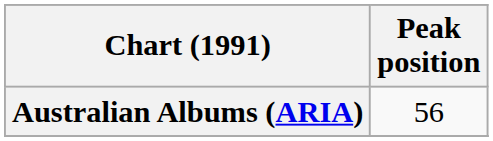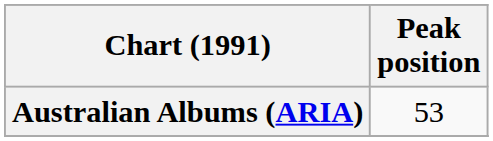Australian Albums (ARIA) | Peak position: 56 -> 53
